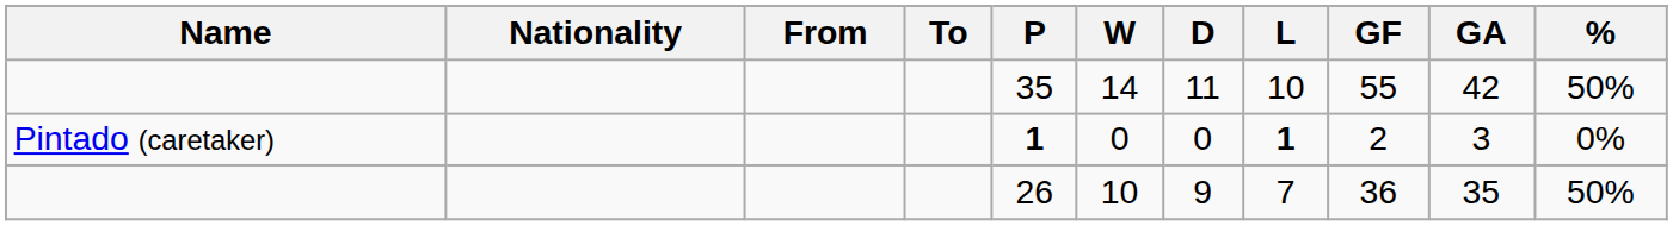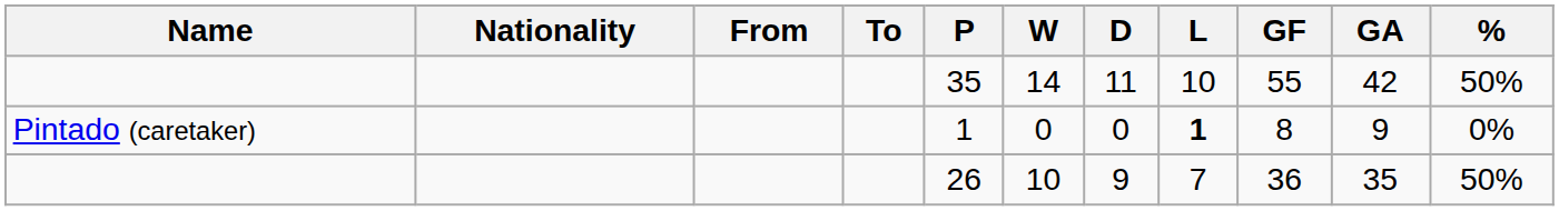Pintado (caretaker) | P: bold -> normal
Pintado (caretaker) | GF: 2 -> 8
Pintado (caretaker) | GA: 3 -> 9
